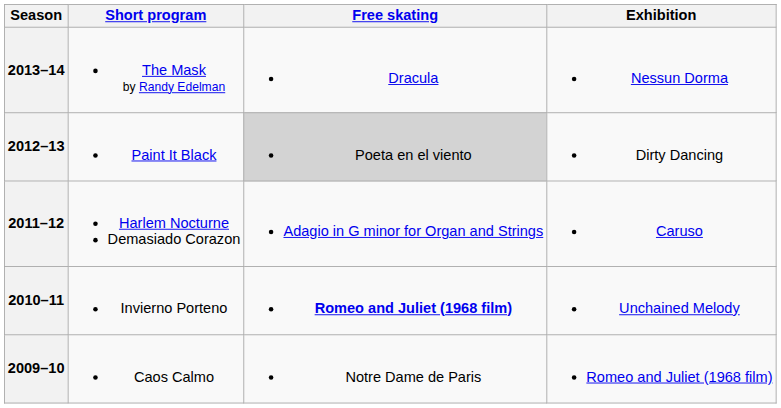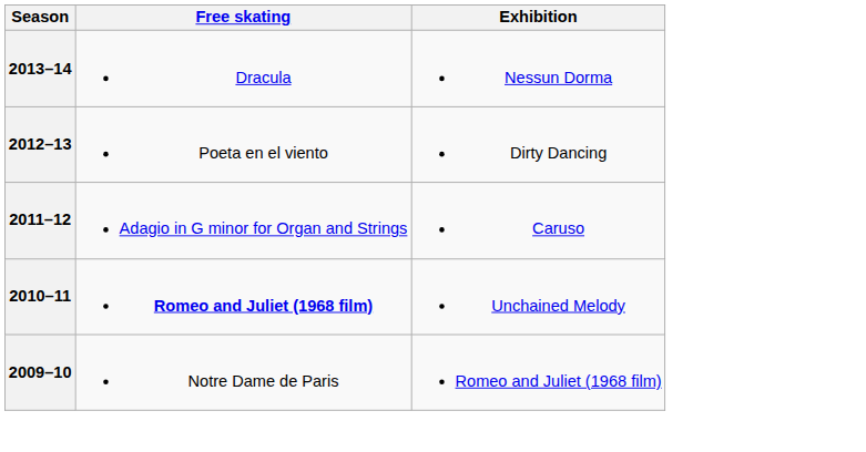- column: Short program | The Mask by Randy Edelman | Paint It Black | Harlem Nocturne Demasiado Corazon | Invierno Porteno | Caos Calmo
2012–13 | Free skating: lightgrey background -> no background
